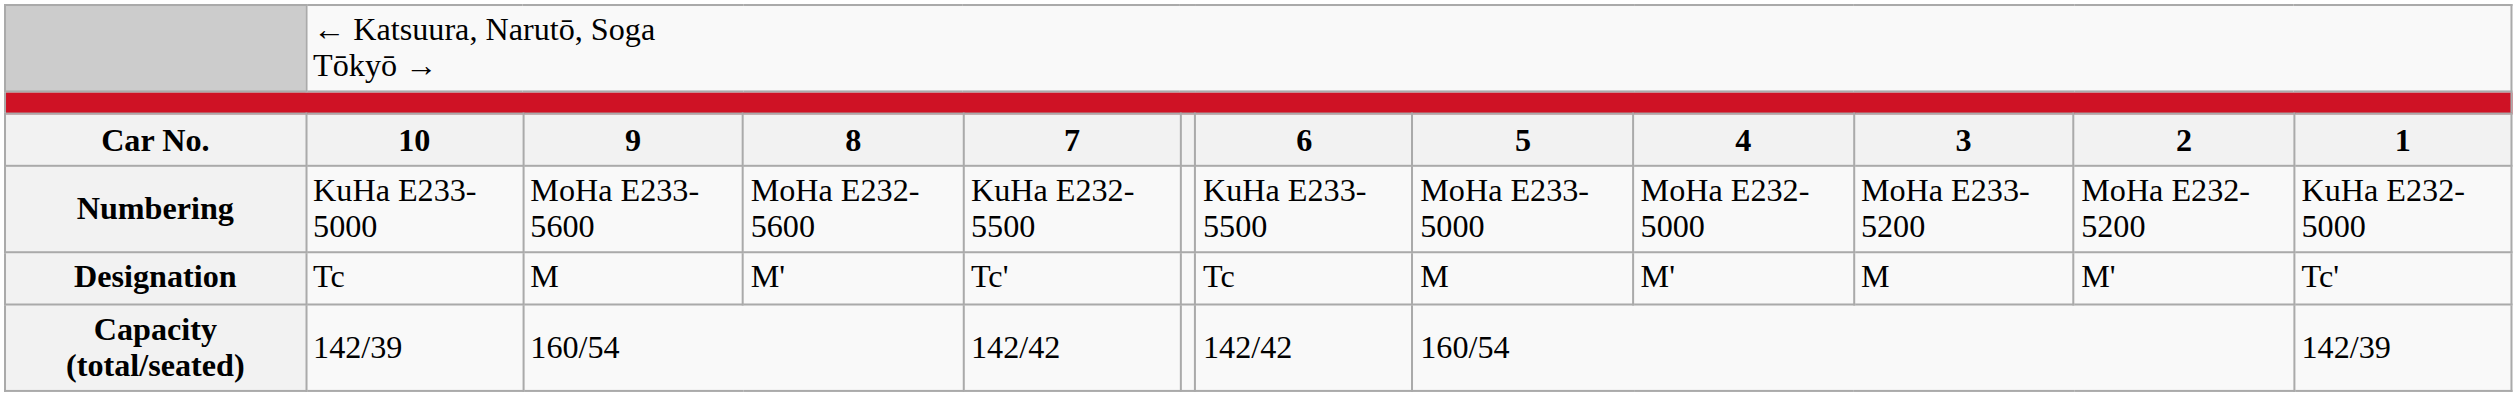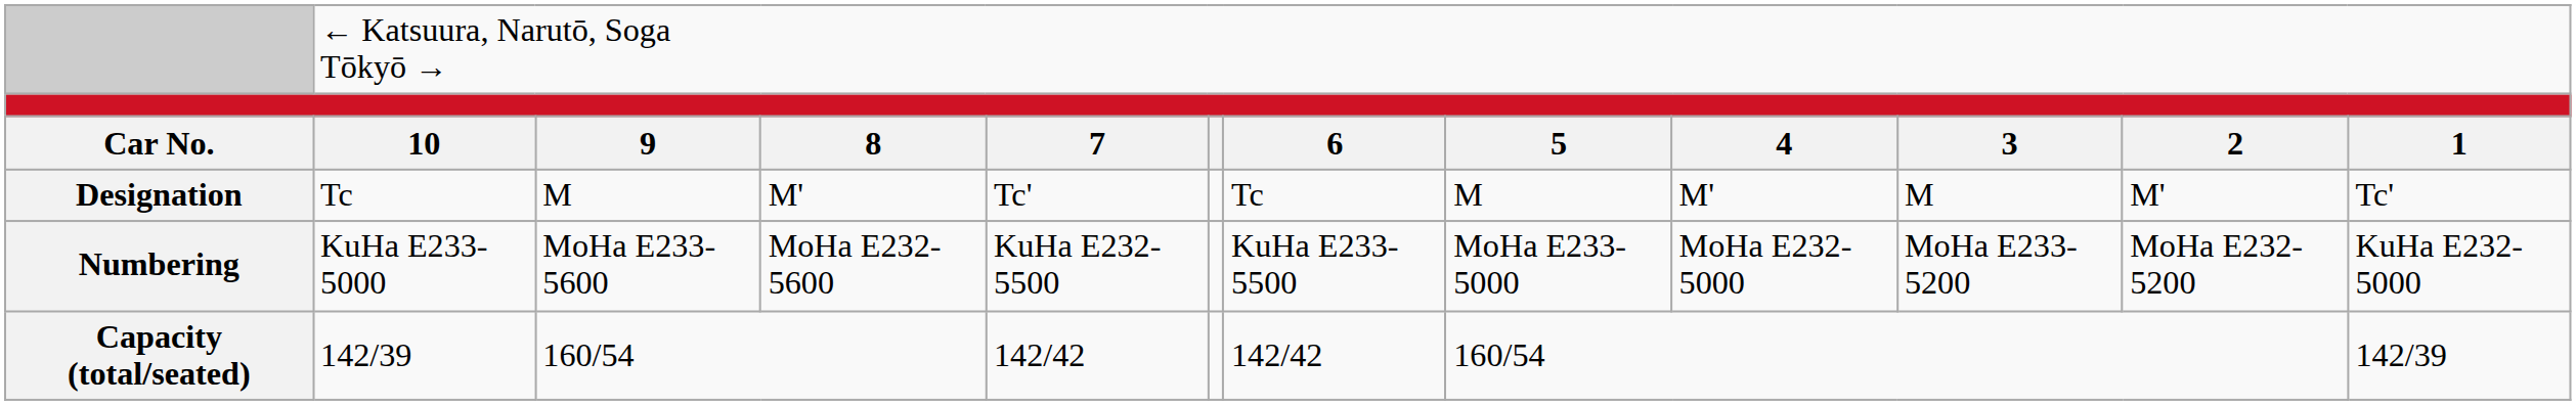rows swapped: Designation <-> Numbering
